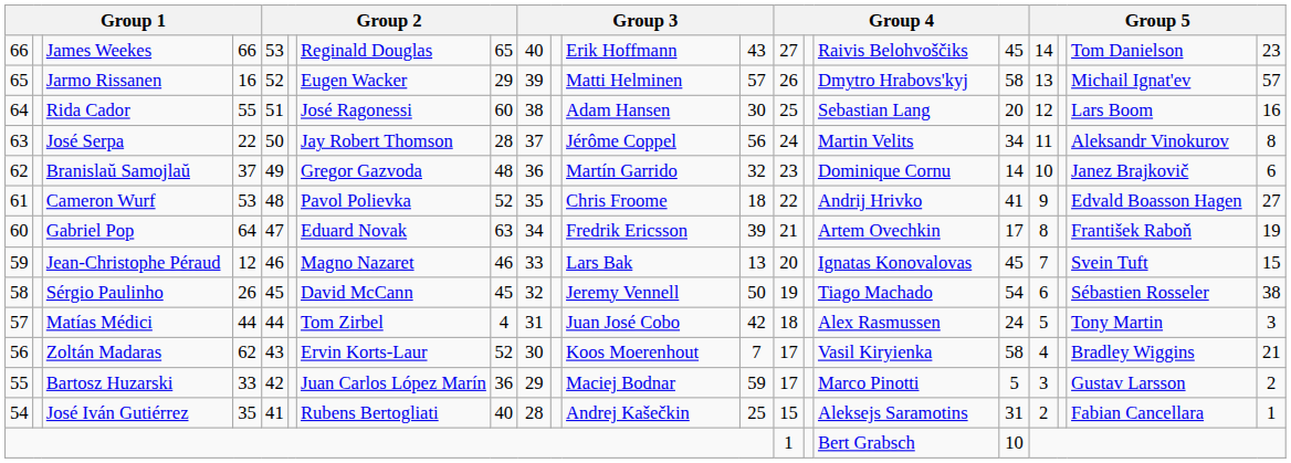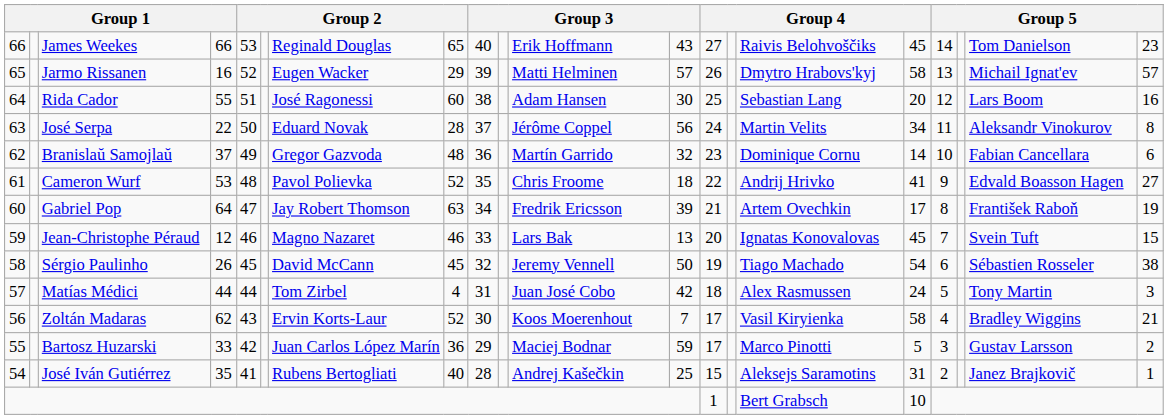José Serpa | column 7: Jay Robert Thomson -> Eduard Novak
Branislaŭ Samojlaŭ | column 19: Janez Brajkovič -> Fabian Cancellara
Gabriel Pop | column 7: Eduard Novak -> Jay Robert Thomson
José Iván Gutiérrez | column 19: Fabian Cancellara -> Janez Brajkovič
